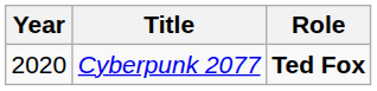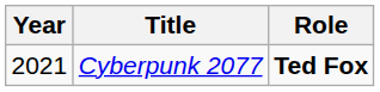Cyberpunk 2077 | Year: 2020 -> 2021
